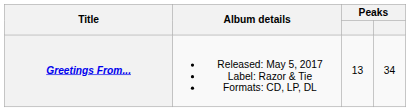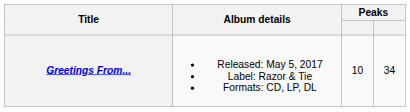Greetings From... | column 3: 13 -> 10
